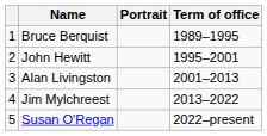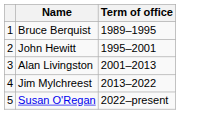- column: Portrait
